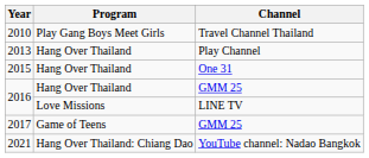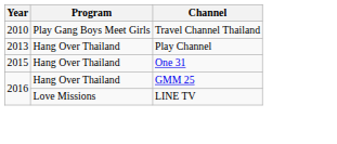- row: 2017 | Game of Teens | GMM 25
- row: 2021 | Hang Over Thailand: Chiang Dao | YouTube channel: Nadao Bangkok
